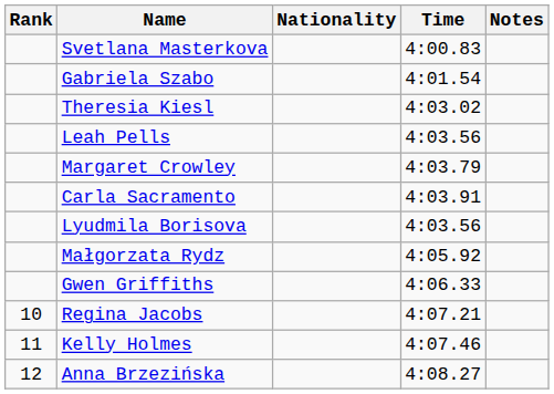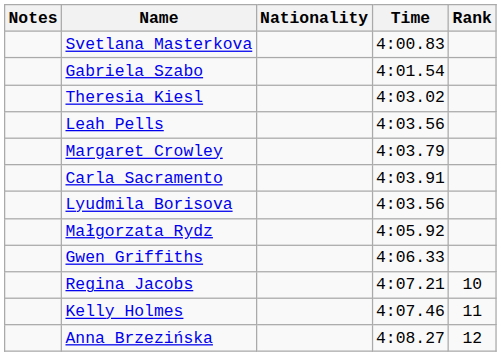columns swapped: Rank <-> Notes
